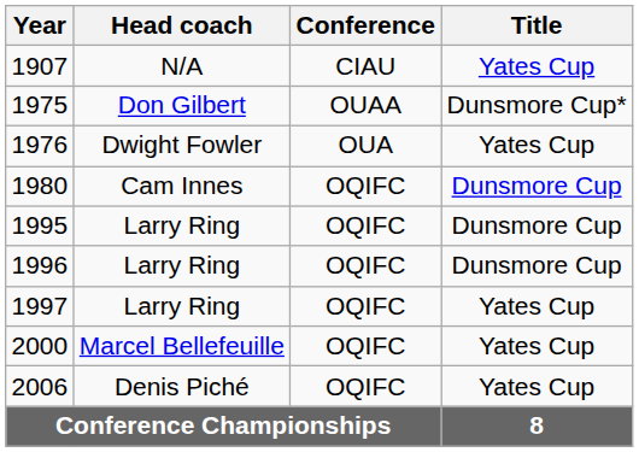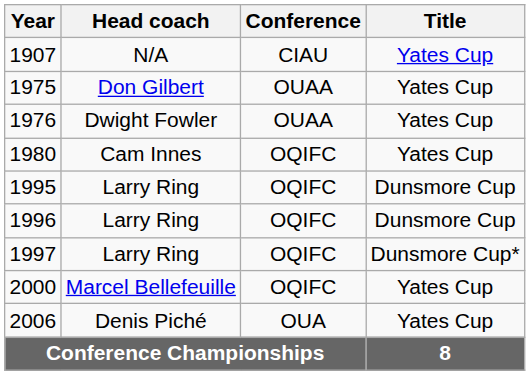1975 | Title: Dunsmore Cup* -> Yates Cup
1976 | Conference: OUA -> OUAA
1980 | Title: Dunsmore Cup -> Yates Cup
1997 | Title: Yates Cup -> Dunsmore Cup*
2006 | Conference: OQIFC -> OUA
